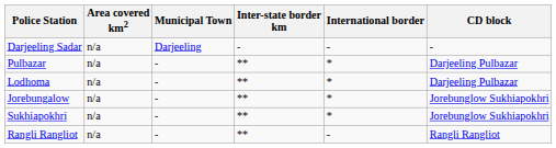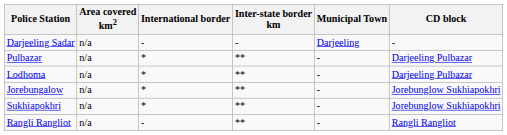columns swapped: International border <-> Municipal Town
